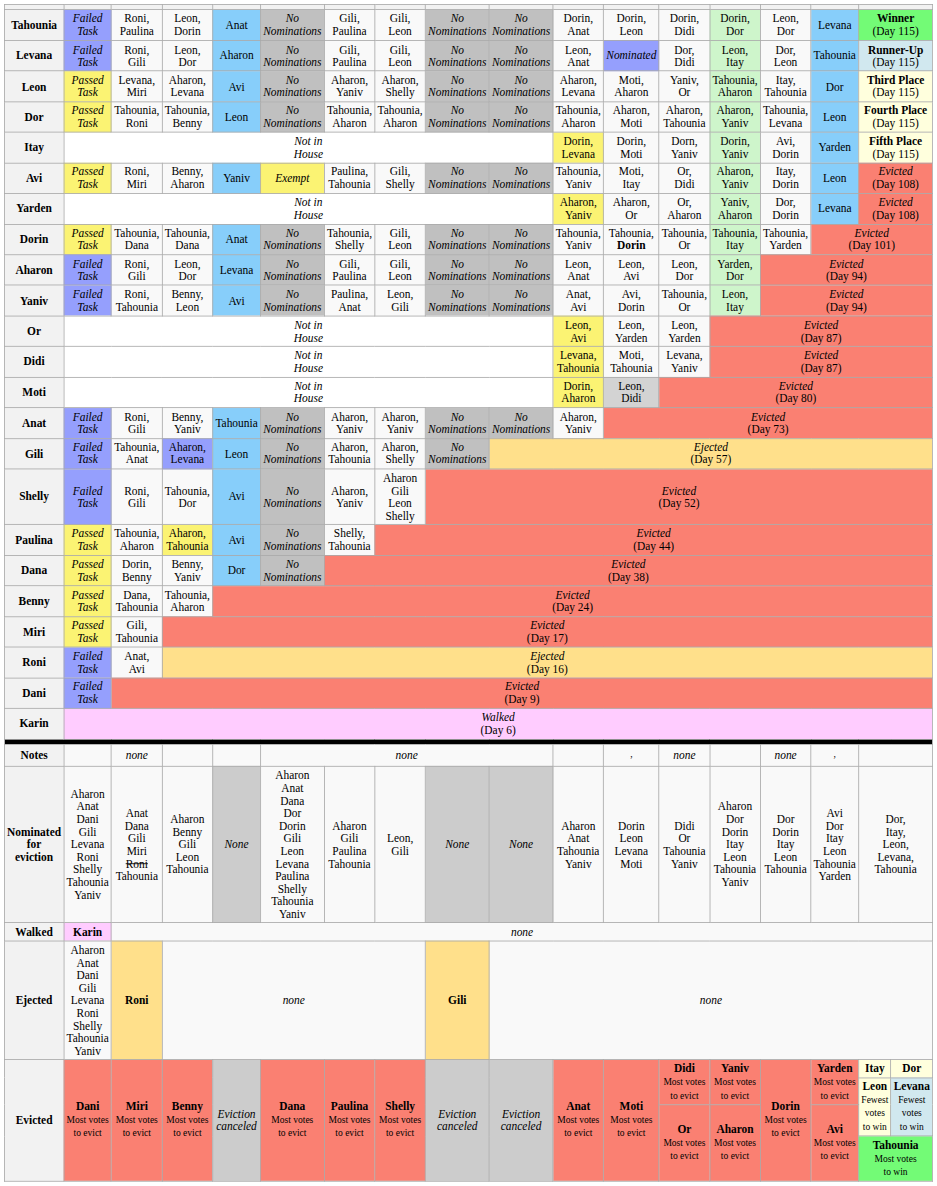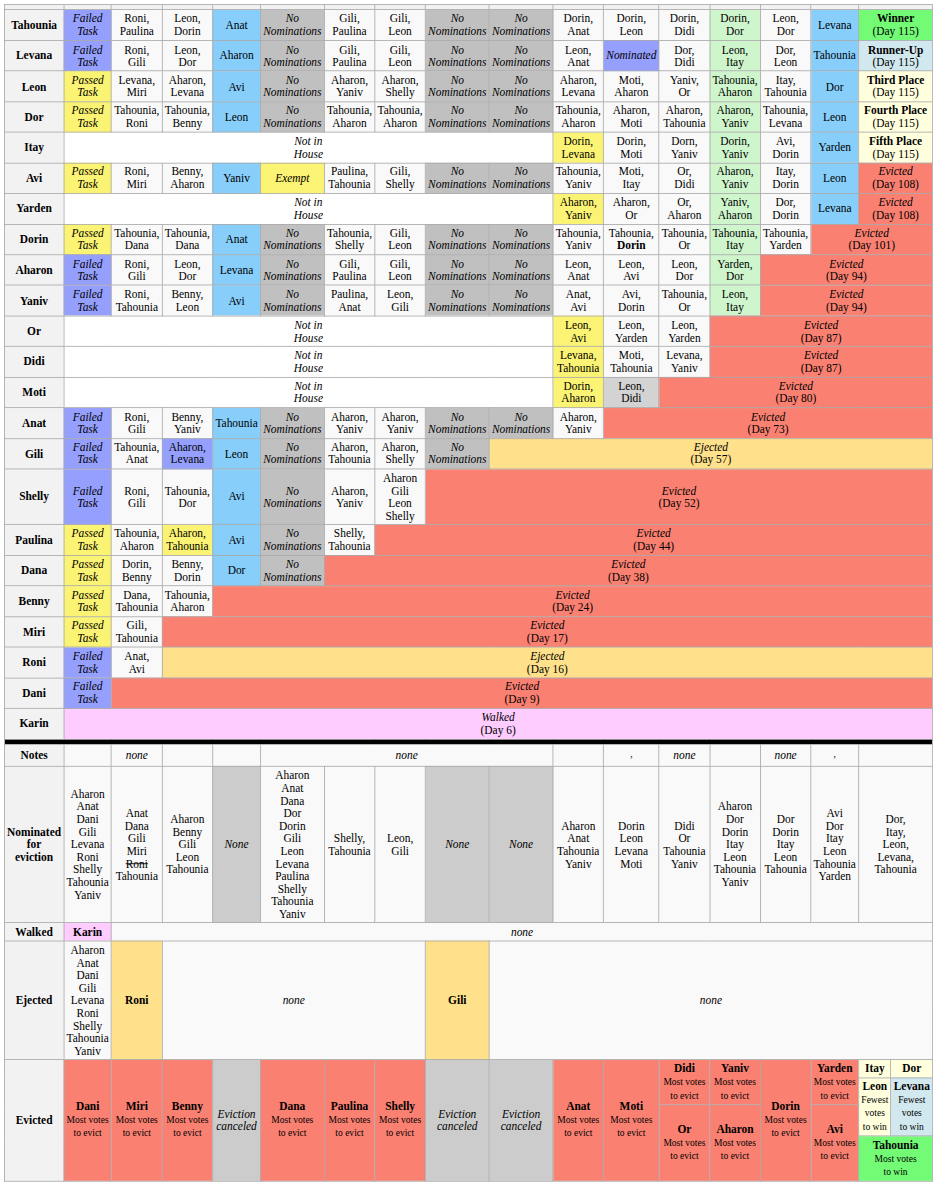Dana | column 4: Benny, Yaniv -> Benny, Dorin
Nominated for eviction | column 7: Aharon Gili Paulina Tahounia -> Shelly, Tahounia
